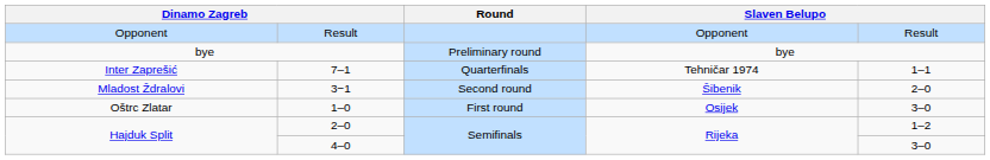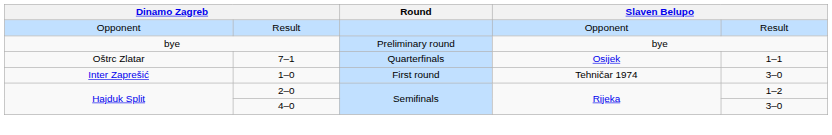7–1 | column 1: Inter Zaprešić -> Oštrc Zlatar
7–1 | column 4: Tehničar 1974 -> Osijek
- row: Mladost Ždralovi | 3−1 | Second round | Šibenik | 2–0
1–0 | column 1: Oštrc Zlatar -> Inter Zaprešić
1–0 | column 4: Osijek -> Tehničar 1974
